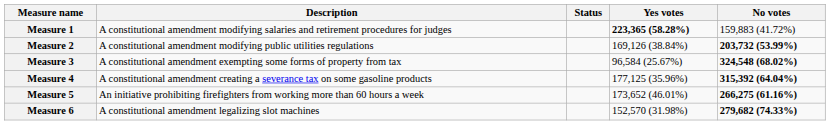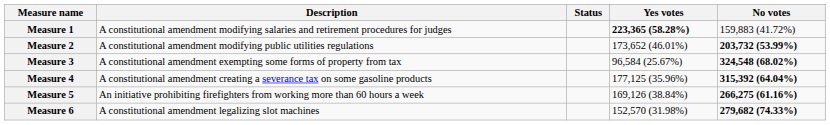Measure 2 | Yes votes: 169,126 (38.84%) -> 173,652 (46.01%)
Measure 5 | Yes votes: 173,652 (46.01%) -> 169,126 (38.84%)
